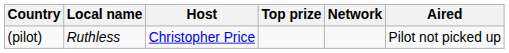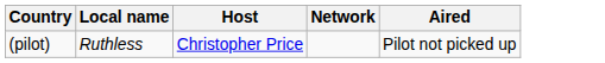- column: Top prize
